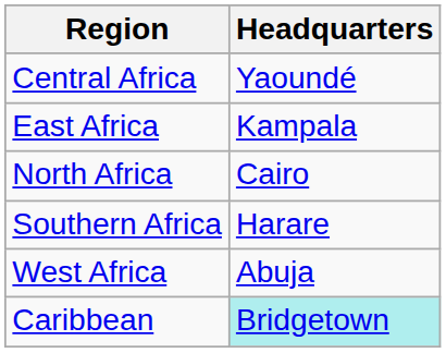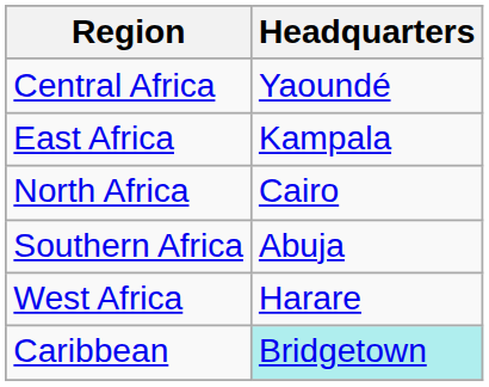Southern Africa | Headquarters: Harare -> Abuja
West Africa | Headquarters: Abuja -> Harare
